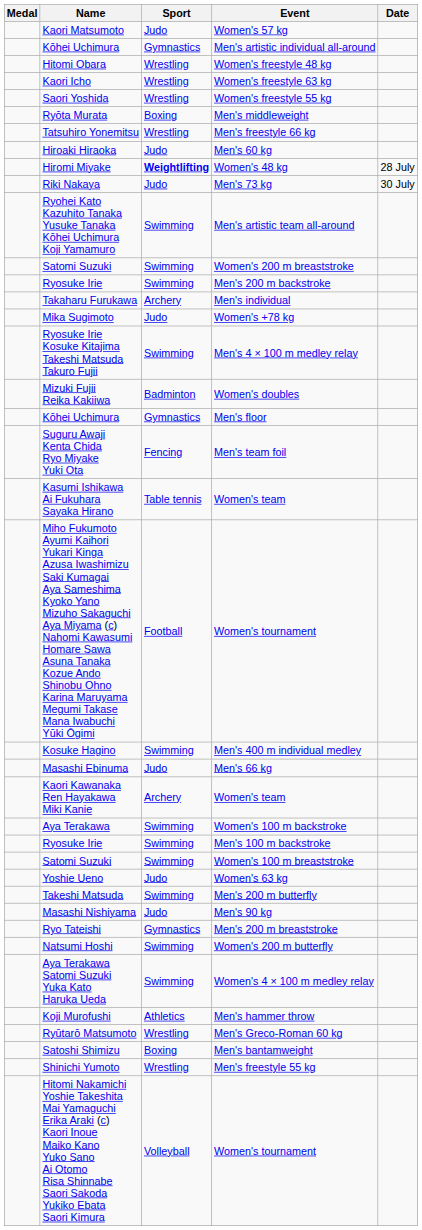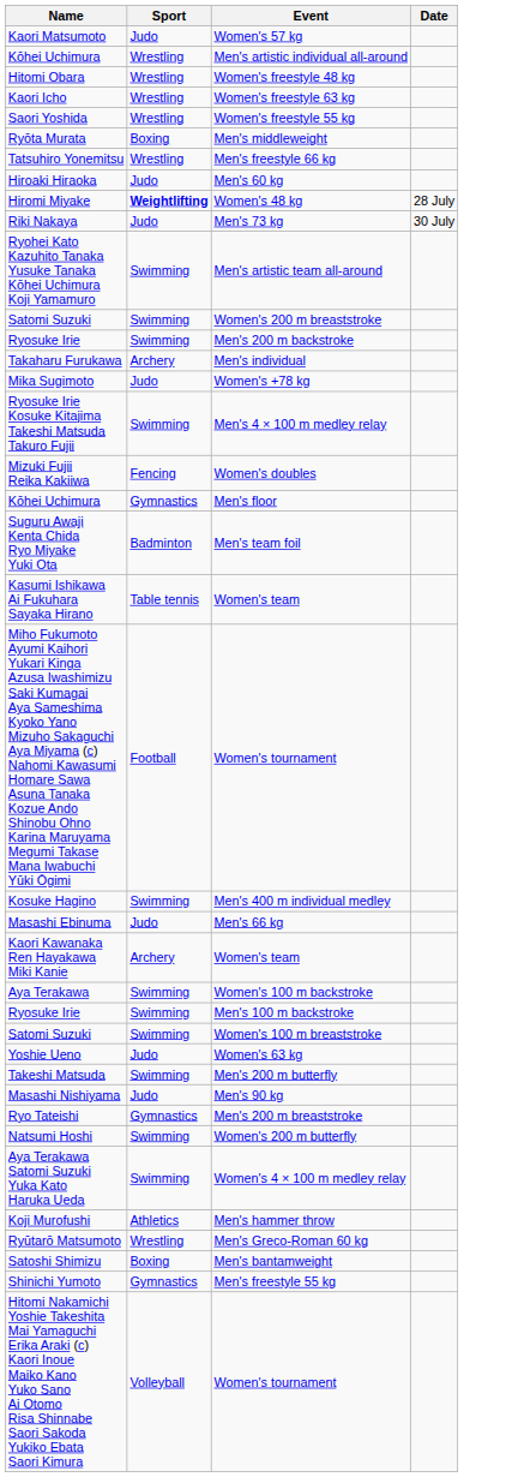- column: Medal
Men's artistic individual all-around | Sport: Gymnastics -> Wrestling
Women's doubles | Sport: Badminton -> Fencing
Men's team foil | Sport: Fencing -> Badminton
Men's freestyle 55 kg | Sport: Wrestling -> Gymnastics
